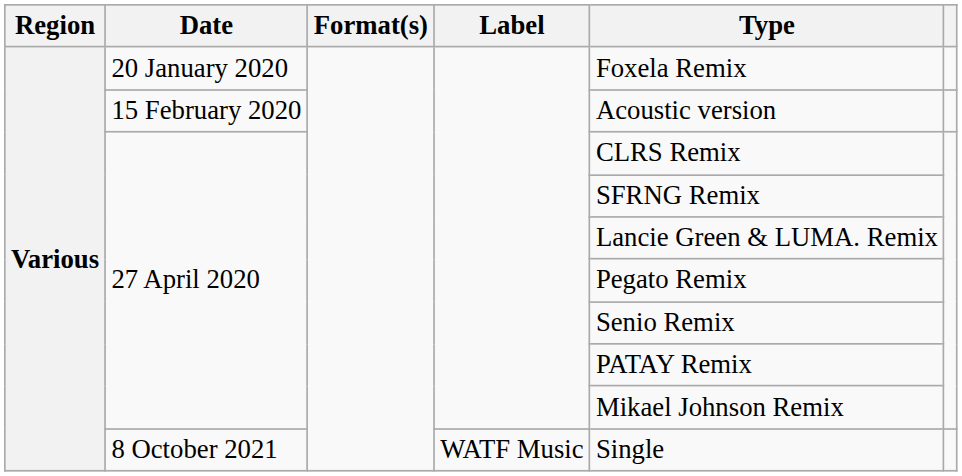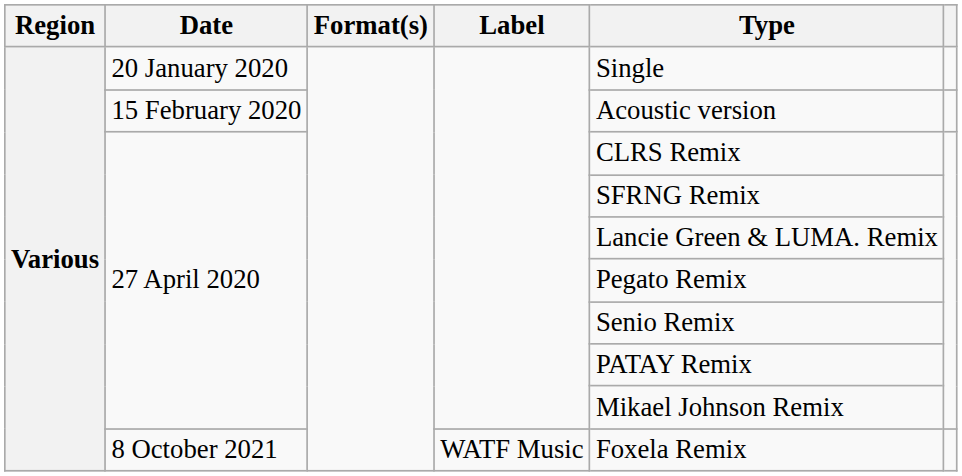20 January 2020 | Type: Foxela Remix -> Single
8 October 2021 | Type: Single -> Foxela Remix
